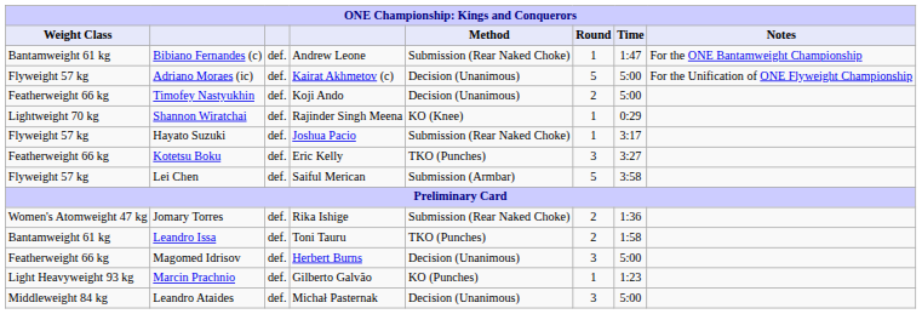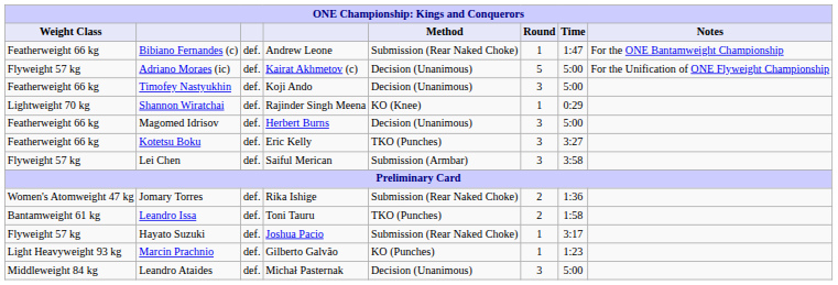Bibiano Fernandes (c) | Weight Class: Bantamweight 61 kg -> Featherweight 66 kg
Timofey Nastyukhin | Round: 2 -> 3
rows swapped: Hayato Suzuki <-> Magomed Idrisov
Lei Chen | Round: 5 -> 3
